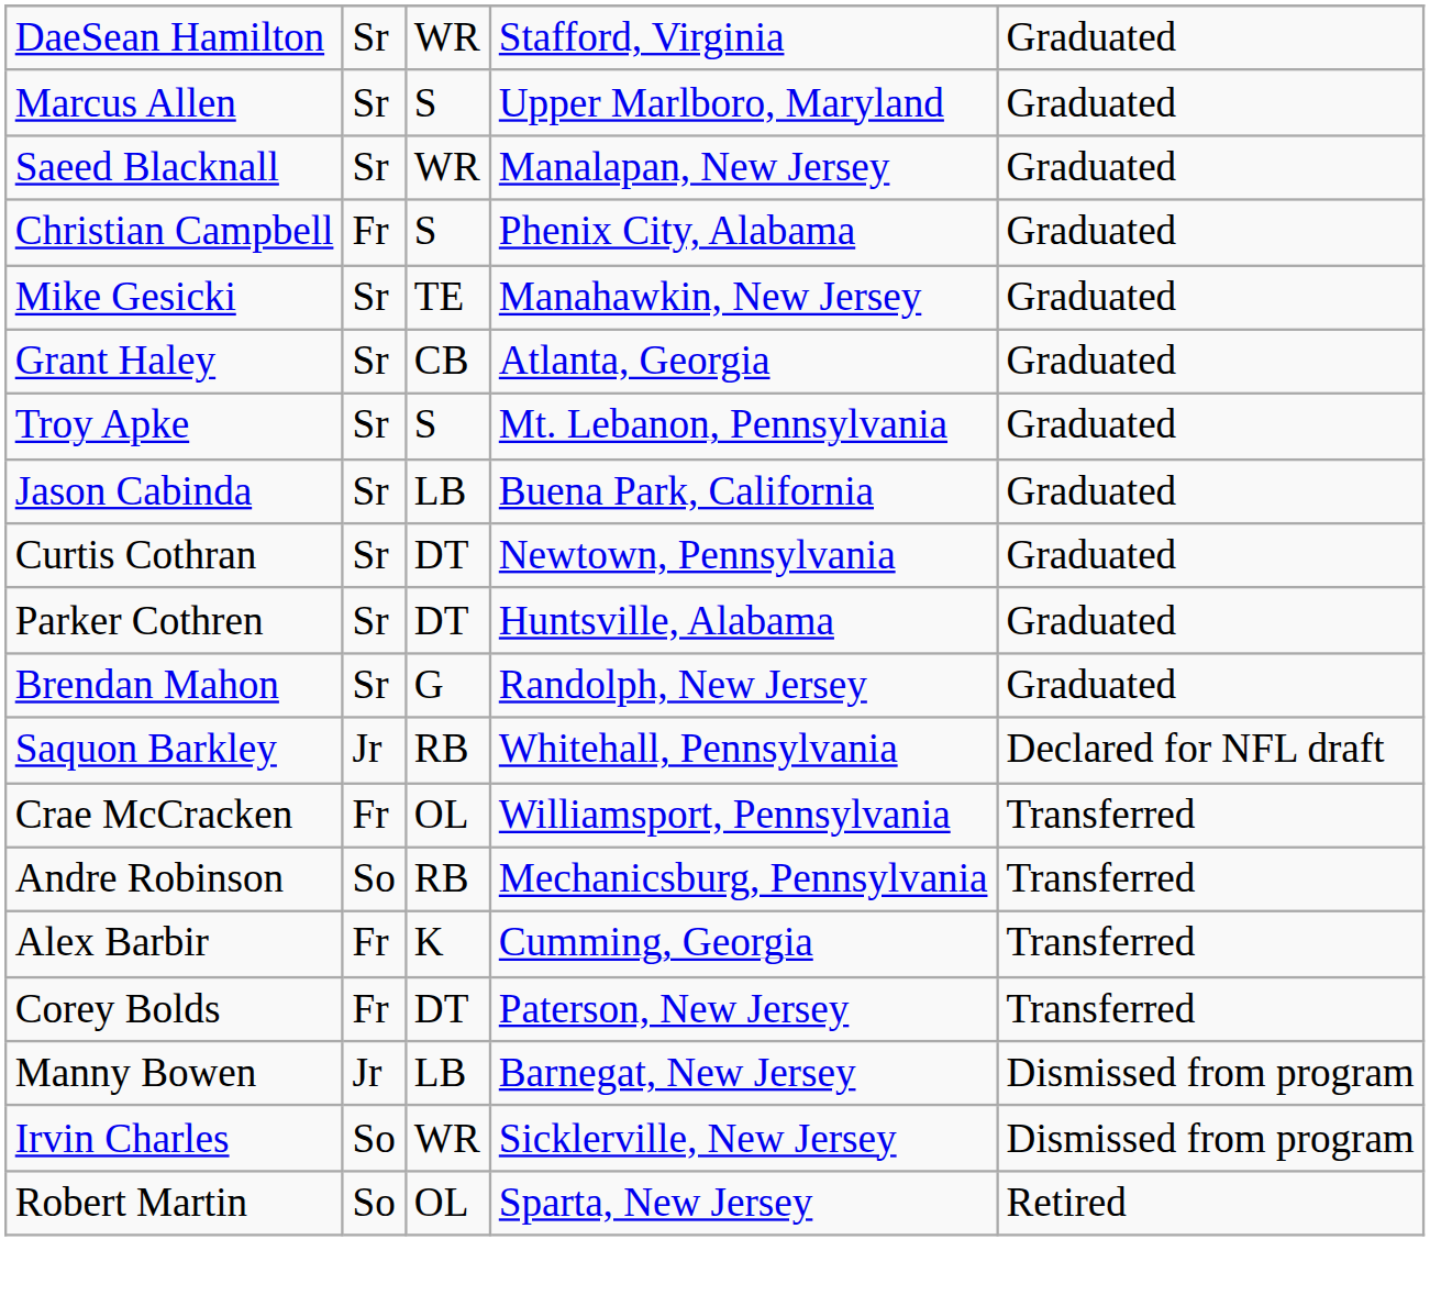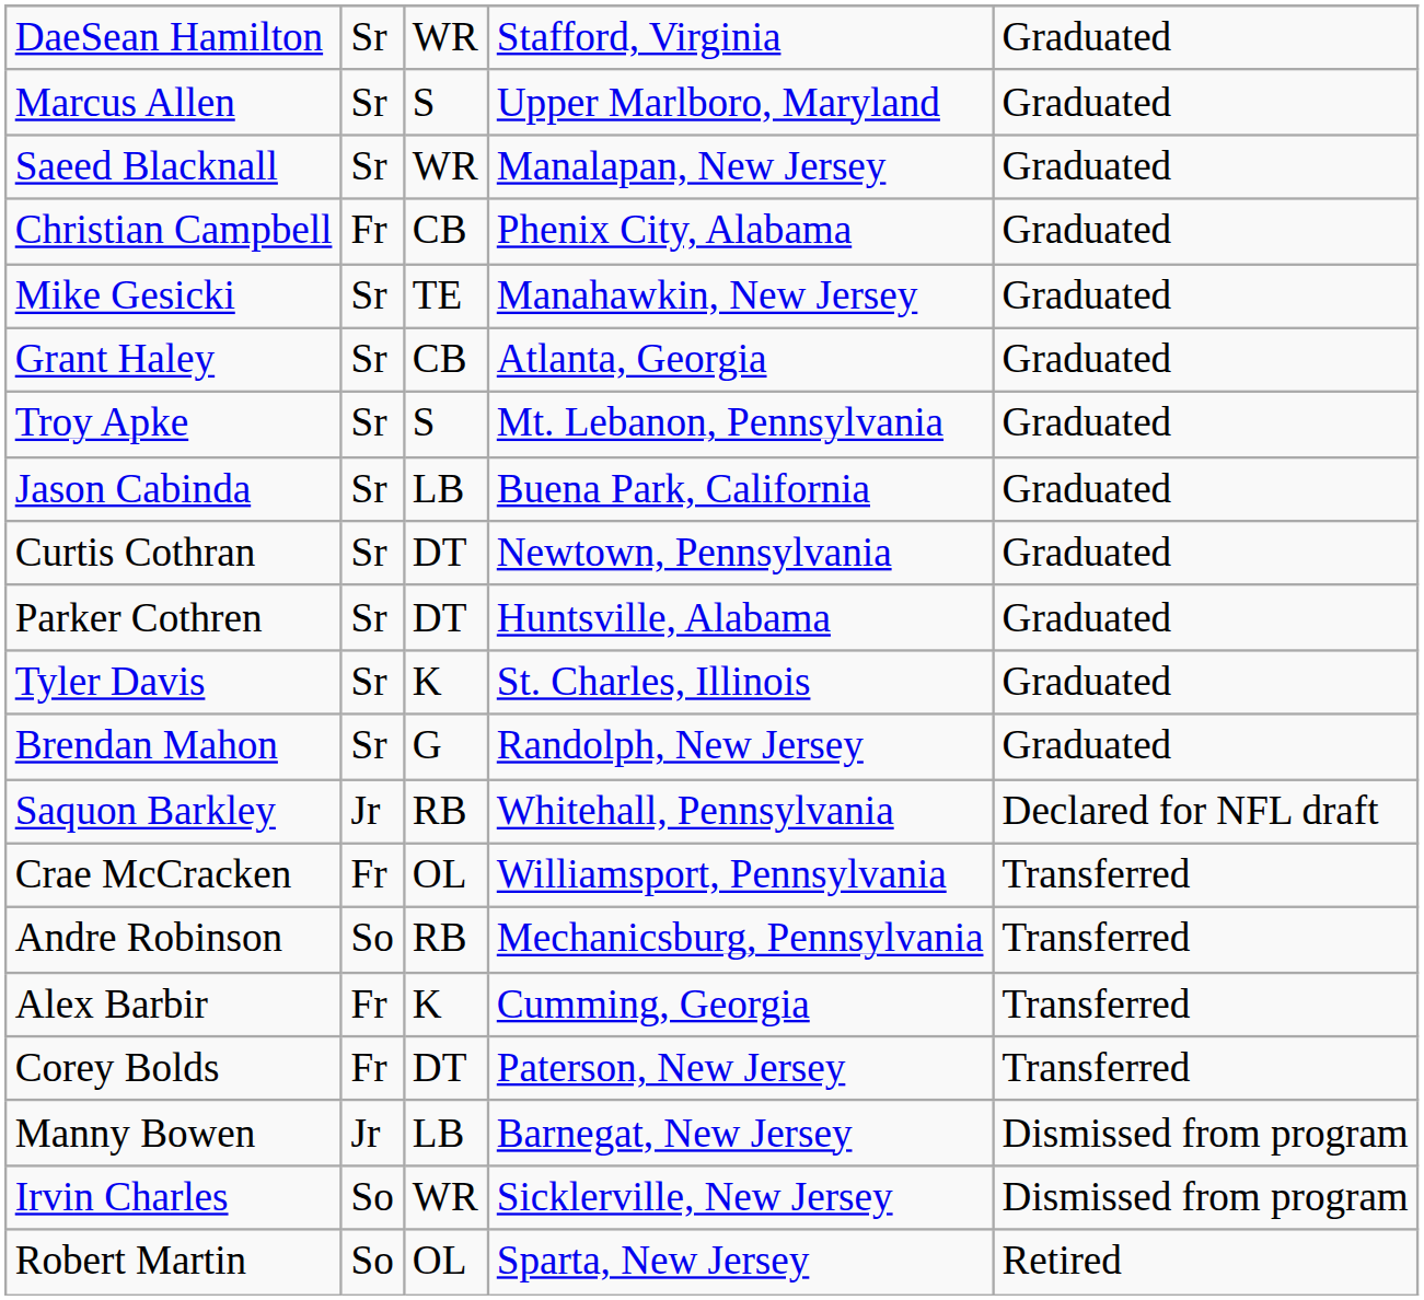Christian Campbell | column 3: S -> CB
+ row: Tyler Davis | Sr | K | St. Charles, Illinois | Graduated
